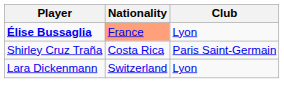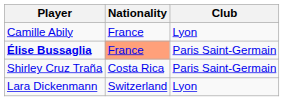+ row: Camille Abily | France | Lyon
Élise Bussaglia | Club: Lyon -> Paris Saint-Germain
